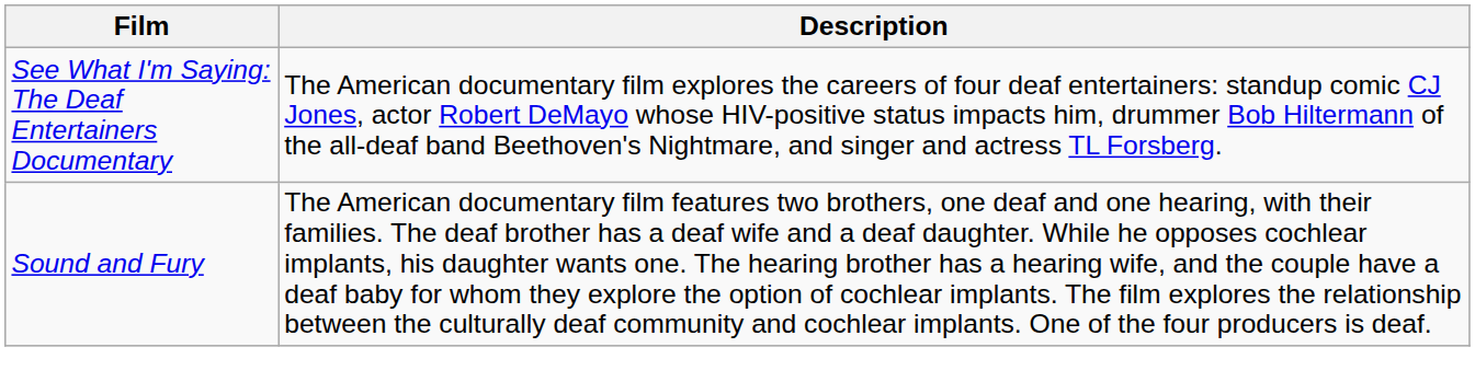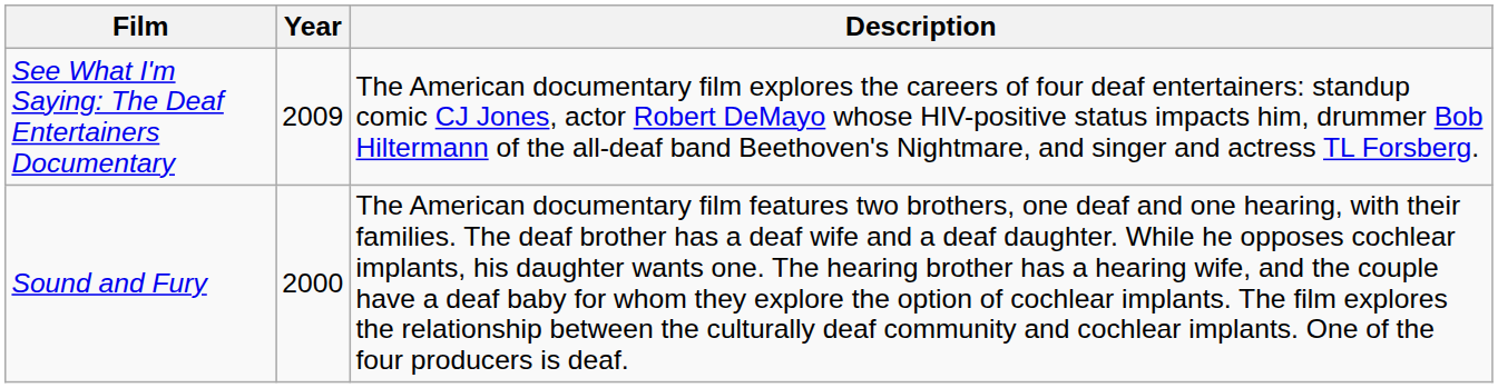+ column: Year | 2009 | 2000
